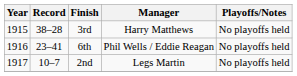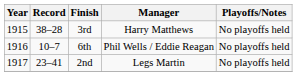6th | Record: 23–41 -> 10–7
2nd | Record: 10–7 -> 23–41
